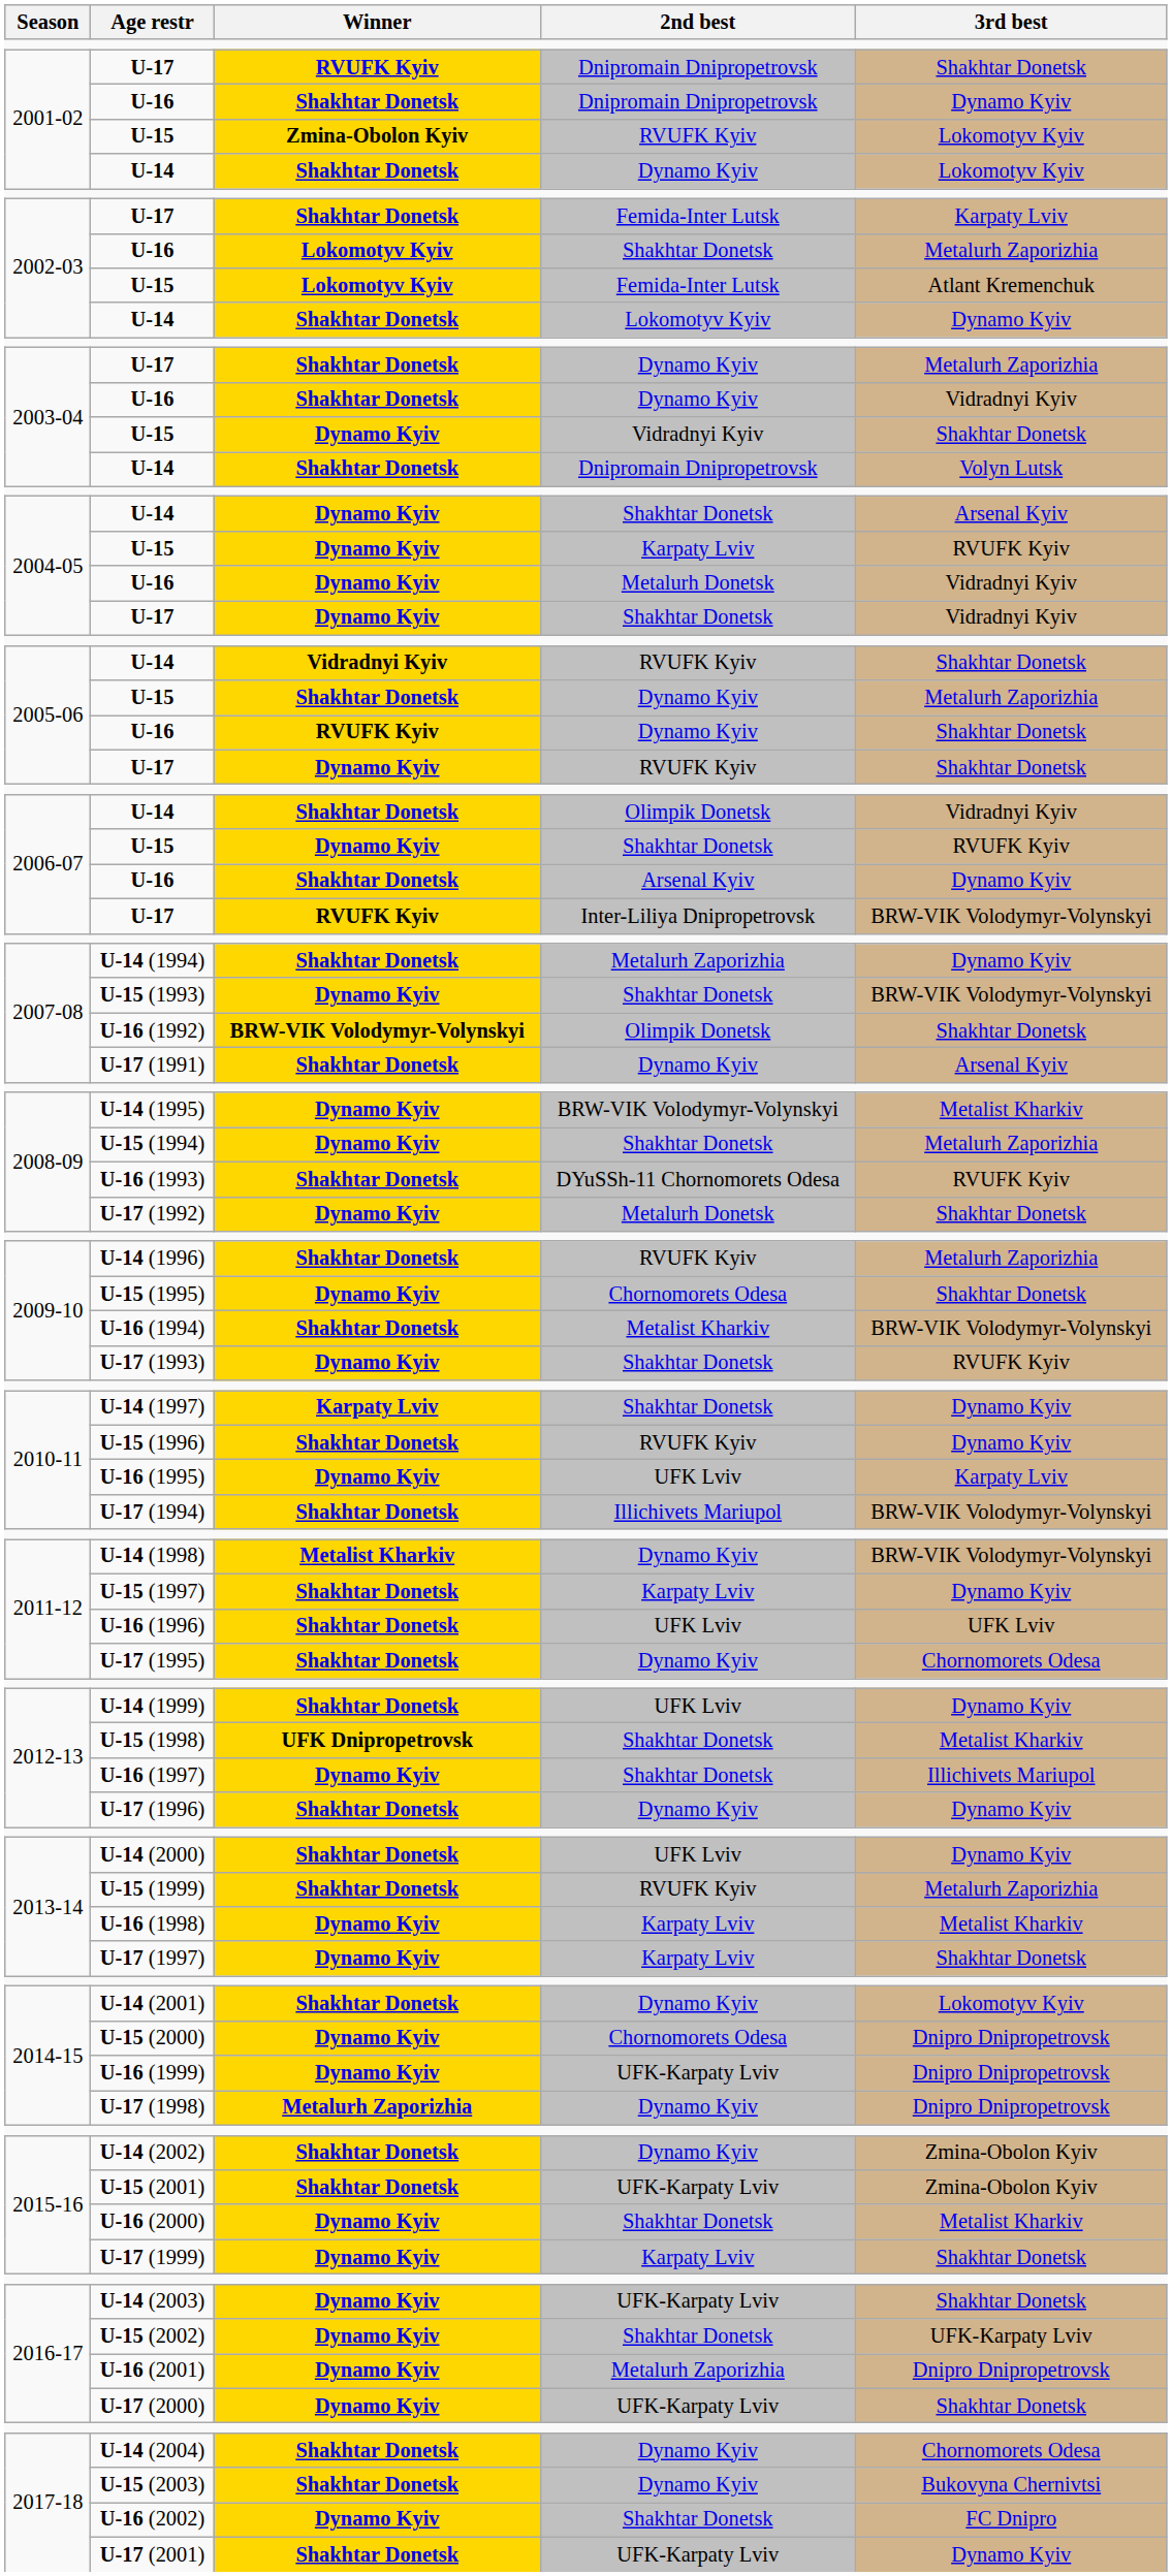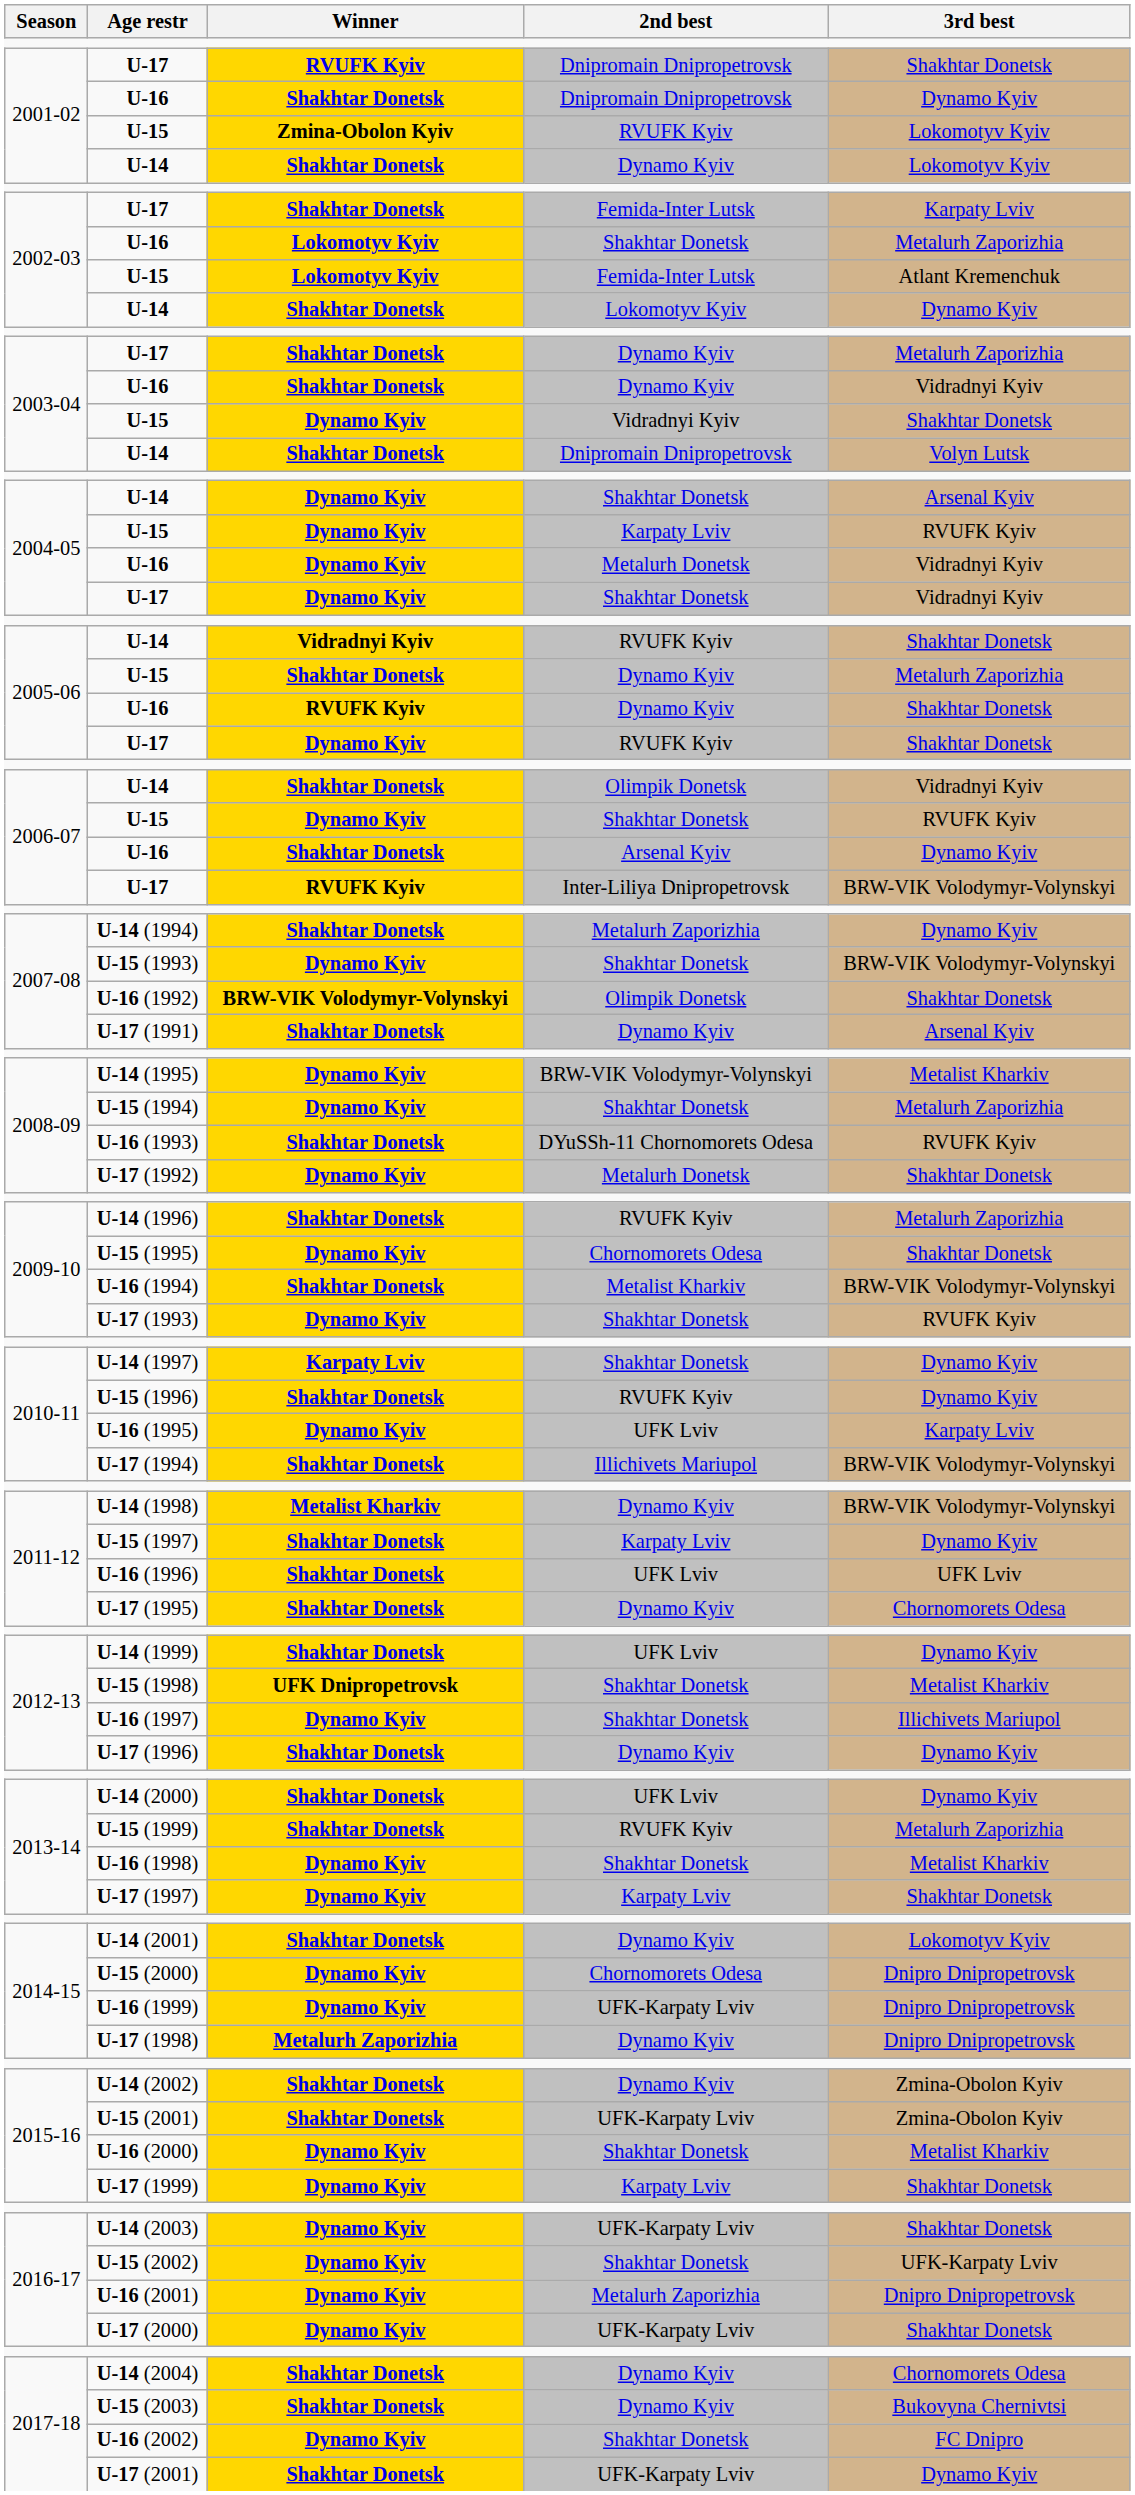U-16 (1998) | 2nd best: Karpaty Lviv -> Shakhtar Donetsk
